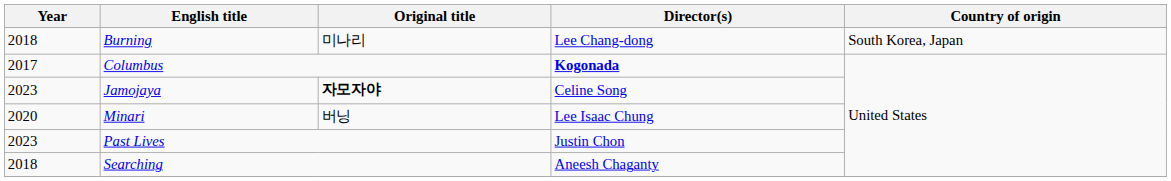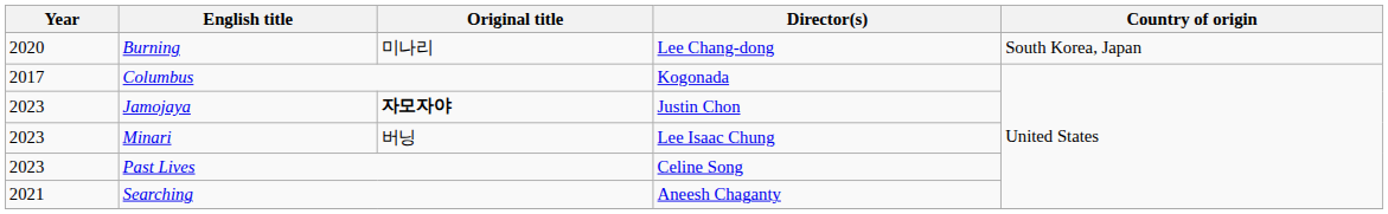Burning | Year: 2018 -> 2020
Columbus | Director(s): bold -> normal
Jamojaya | Director(s): Celine Song -> Justin Chon
Minari | Year: 2020 -> 2023
Past Lives | Director(s): Justin Chon -> Celine Song
Searching | Year: 2018 -> 2021
